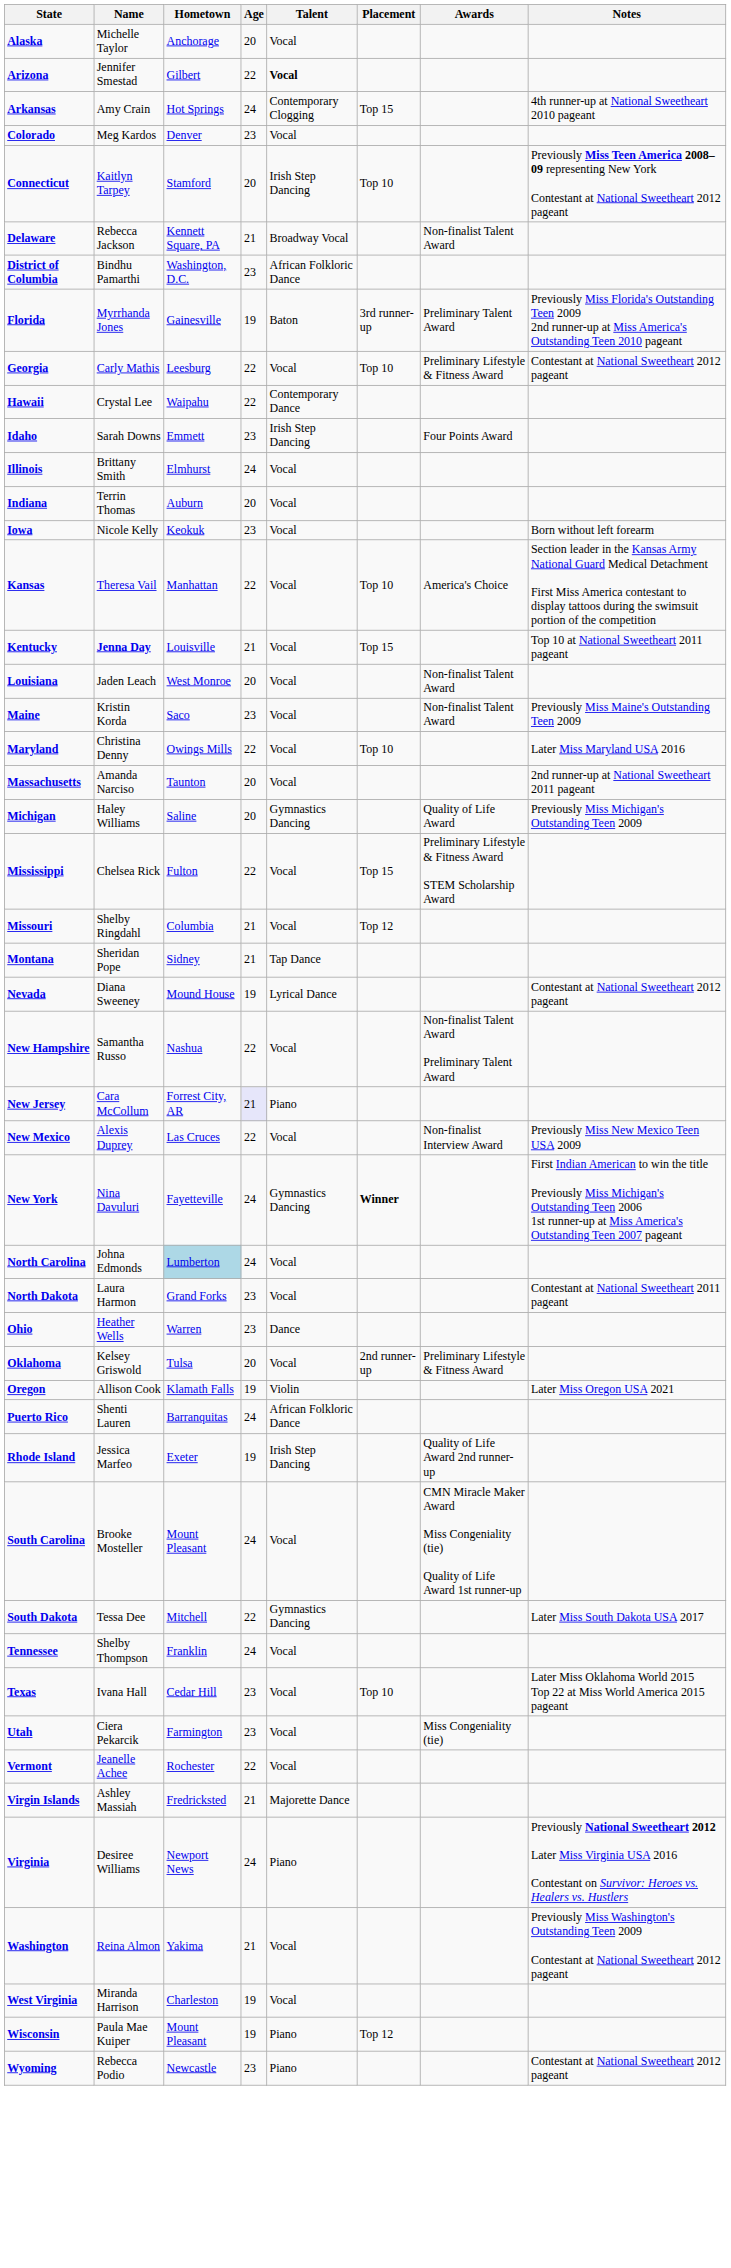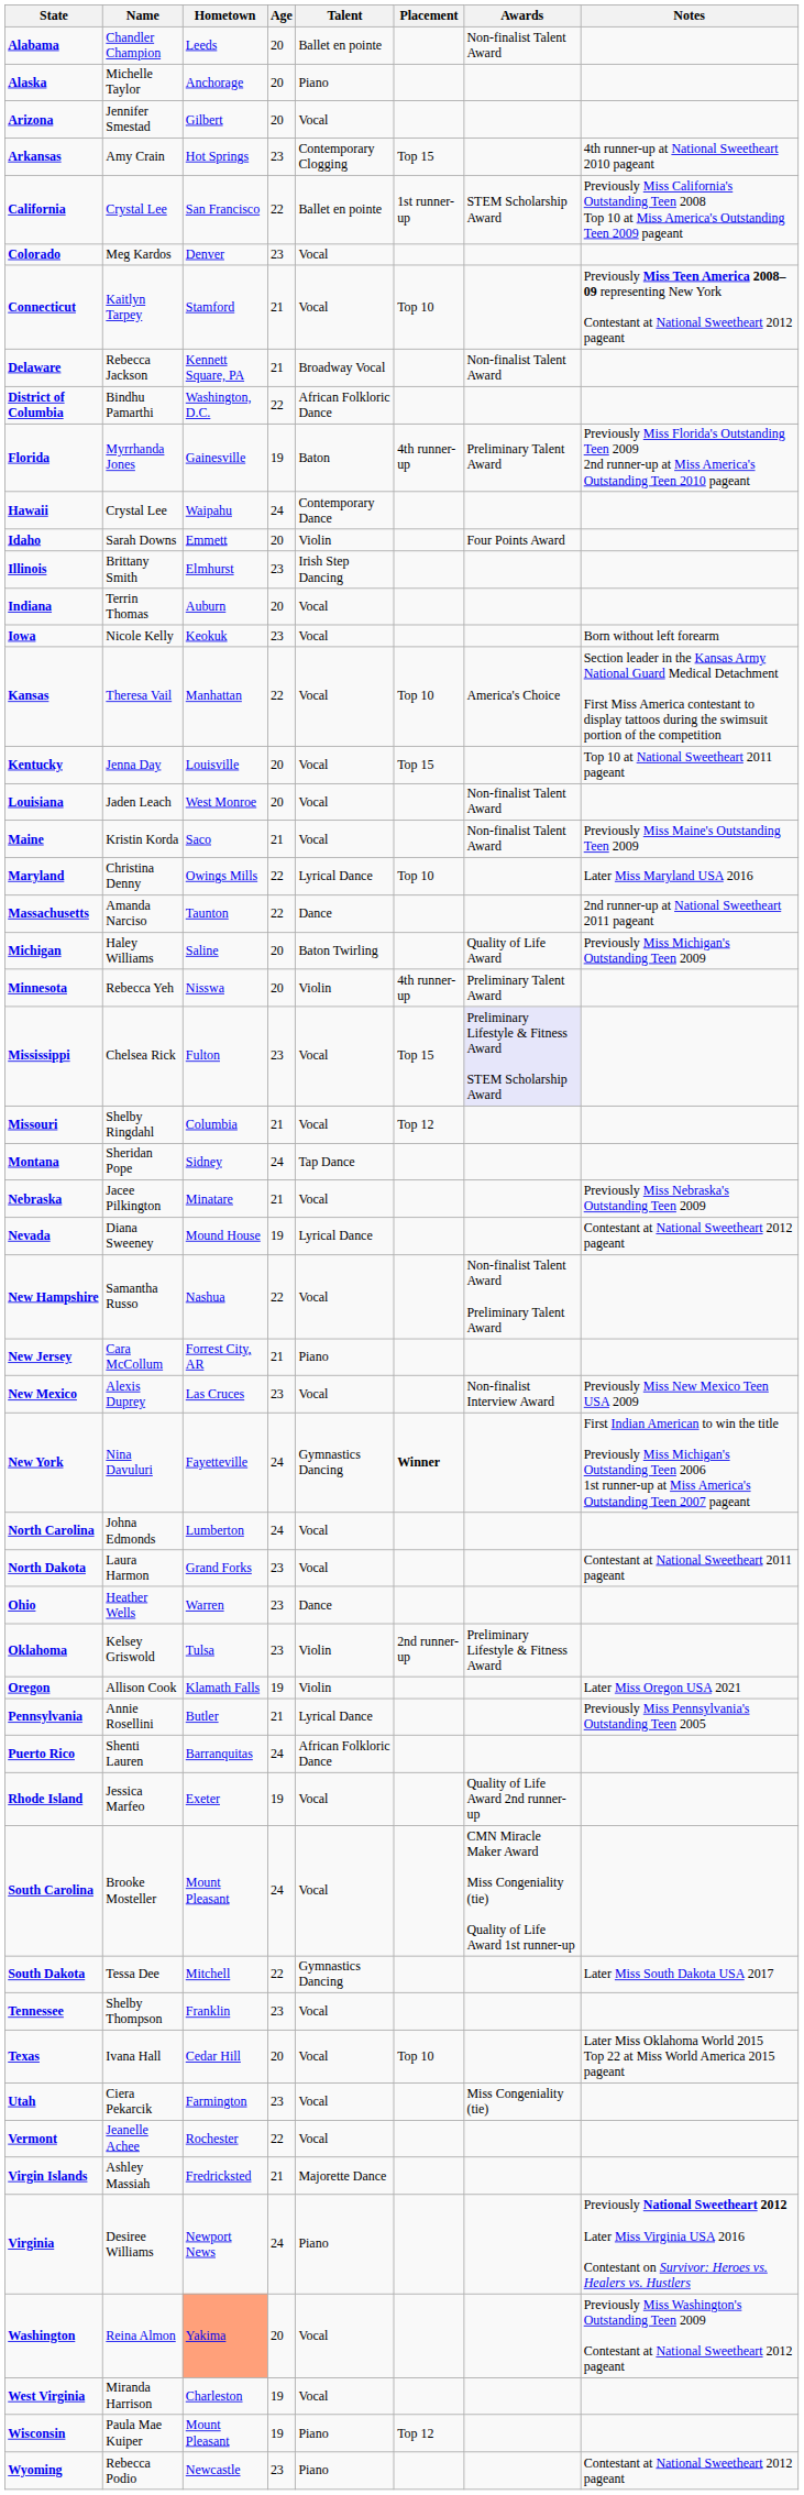+ row: Alabama | Chandler Champion | Leeds | 20 | Ballet en pointe | Non-finalist Talent Award
Alaska | Talent: Vocal -> Piano
Arizona | Age: 22 -> 20
Arizona | Talent: bold -> normal
Arkansas | Age: 24 -> 23
+ row: California | Crystal Lee | San Francisco | 22 | Ballet en pointe | 1st runner-up | STEM Scholarship Award | Previously Miss California's Outstanding Teen 2008 Top 10 at Miss America's Outstanding Teen 2009 pageant
Connecticut | Age: 20 -> 21
Connecticut | Talent: Irish Step Dancing -> Vocal
District of Columbia | Age: 23 -> 22
Florida | Placement: 3rd runner-up -> 4th runner-up
- row: Georgia | Carly Mathis | Leesburg | 22 | Vocal | Top 10 | Preliminary Lifestyle & Fitness Award | Contestant at National Sweetheart 2012 pageant
Hawaii | Age: 22 -> 24
Idaho | Age: 23 -> 20
Idaho | Talent: Irish Step Dancing -> Violin
Illinois | Age: 24 -> 23
Illinois | Talent: Vocal -> Irish Step Dancing
Kentucky | Name: bold -> normal
Kentucky | Age: 21 -> 20
Maine | Age: 23 -> 21
Maryland | Talent: Vocal -> Lyrical Dance
Massachusetts | Age: 20 -> 22
Massachusetts | Talent: Vocal -> Dance
Michigan | Talent: Gymnastics Dancing -> Baton Twirling
+ row: Minnesota | Rebecca Yeh | Nisswa | 20 | Violin | 4th runner-up | Preliminary Talent Award
Mississippi | Age: 22 -> 23
Mississippi | Awards: no background -> lavender background
Montana | Age: 21 -> 24
+ row: Nebraska | Jacee Pilkington | Minatare | 21 | Vocal | Previously Miss Nebraska's Outstanding Teen 2009
New Jersey | Age: lavender background -> no background
New Mexico | Age: 22 -> 23
North Carolina | Hometown: lightblue background -> no background
Oklahoma | Age: 20 -> 23
Oklahoma | Talent: Vocal -> Violin
+ row: Pennsylvania | Annie Rosellini | Butler | 21 | Lyrical Dance | Previously Miss Pennsylvania's Outstanding Teen 2005
Rhode Island | Talent: Irish Step Dancing -> Vocal
Tennessee | Age: 24 -> 23
Texas | Age: 23 -> 20
Washington | Hometown: no background -> lightsalmon background
Washington | Age: 21 -> 20
